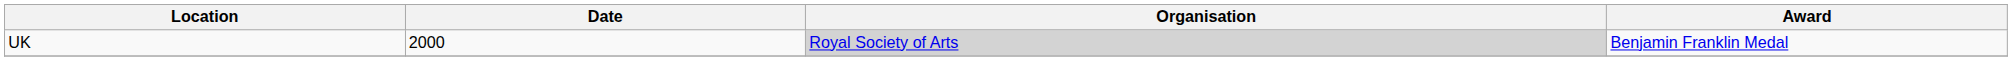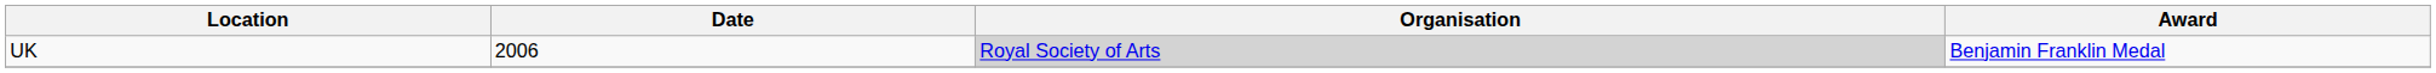UK | Date: 2000 -> 2006
